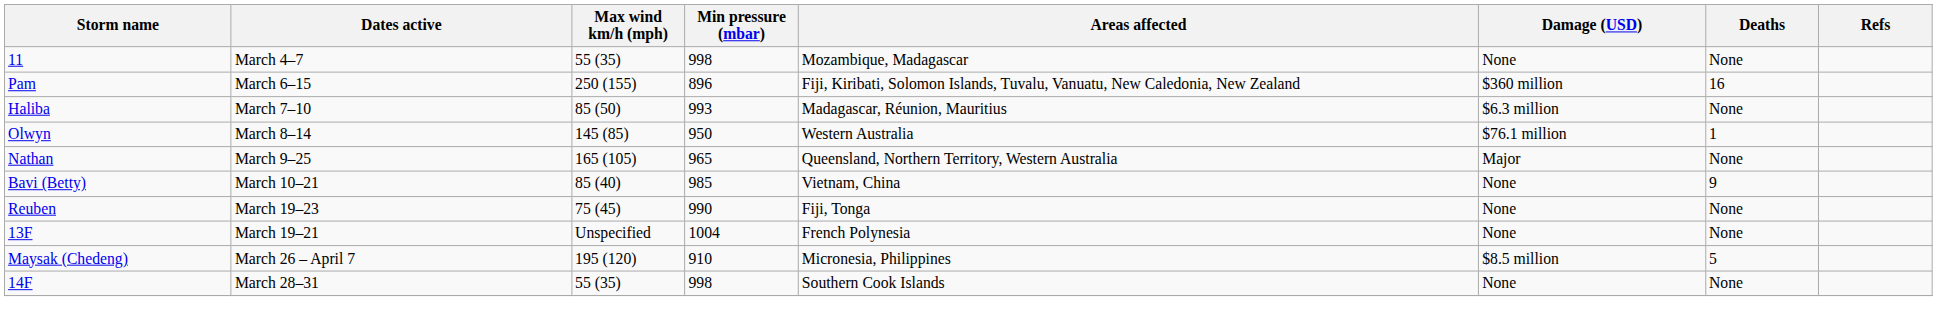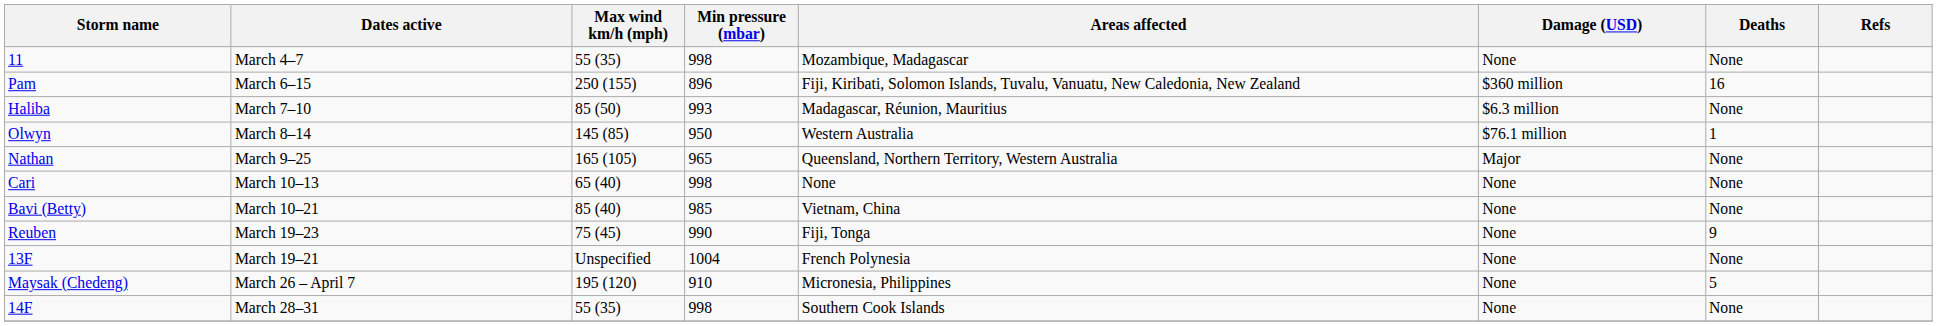+ row: Cari | March 10–13 | 65 (40) | 998 | None | None | None
Bavi (Betty) | Deaths: 9 -> None
Reuben | Deaths: None -> 9
Maysak (Chedeng) | Damage (USD): $8.5 million -> None
